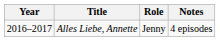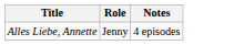- column: Year | 2016–2017
